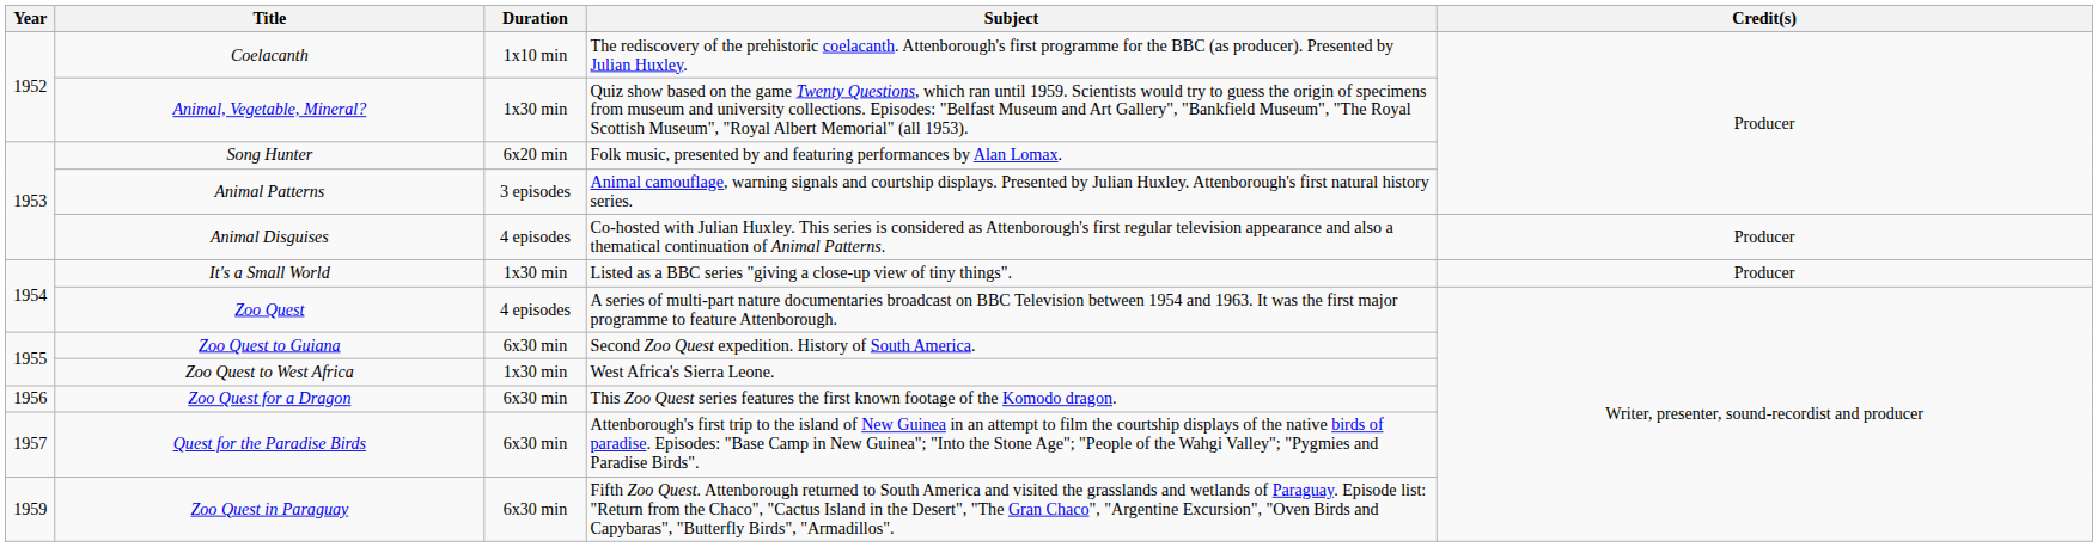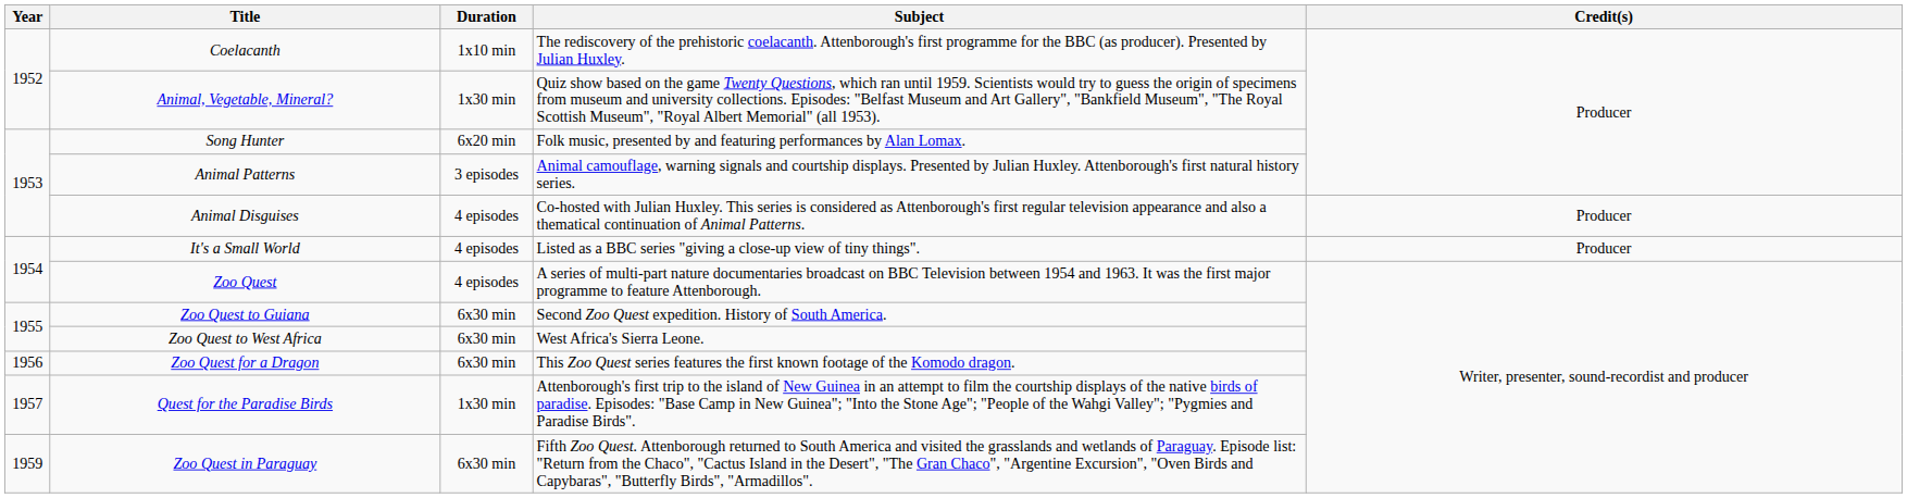It's a Small World | Duration: 1x30 min -> 4 episodes
Zoo Quest to West Africa | Duration: 1x30 min -> 6x30 min
Quest for the Paradise Birds | Duration: 6x30 min -> 1x30 min
